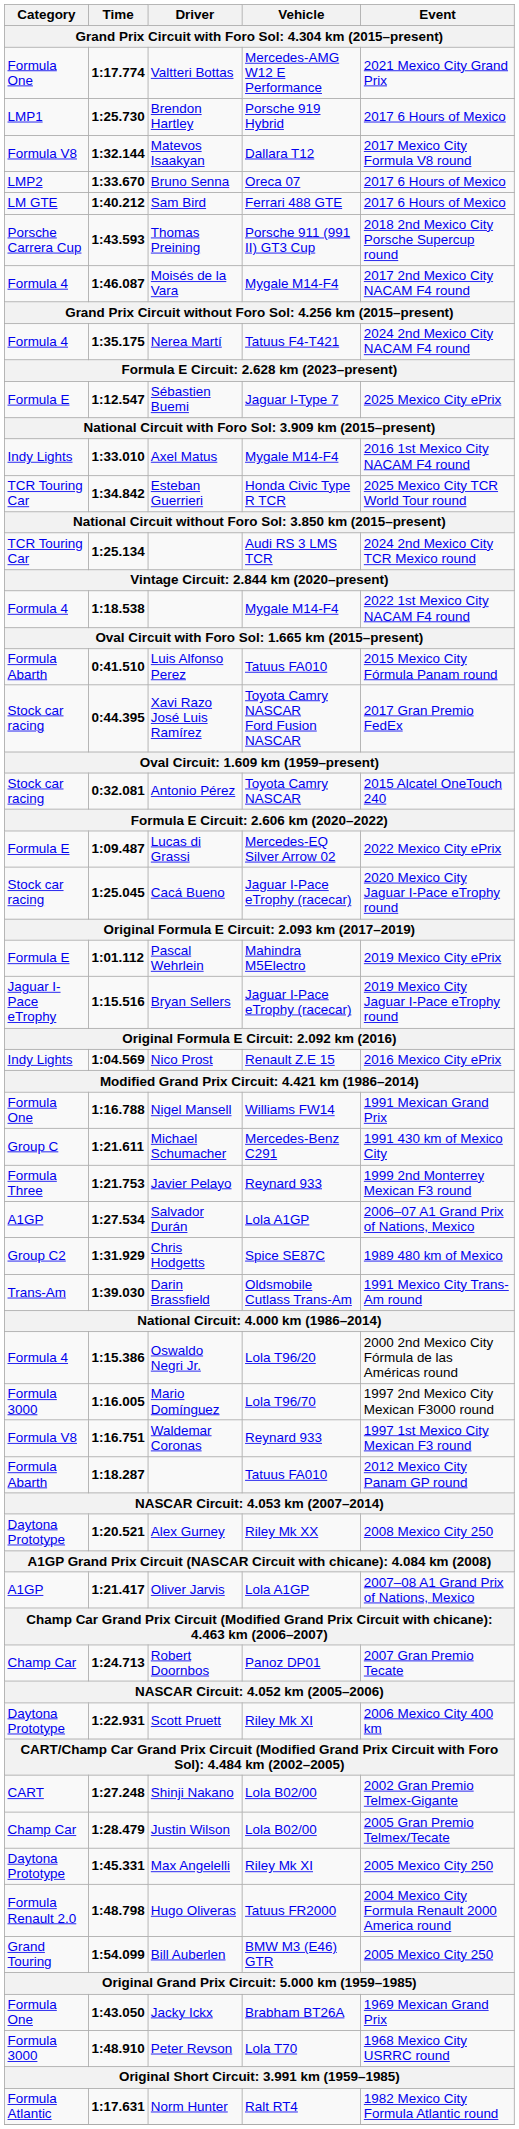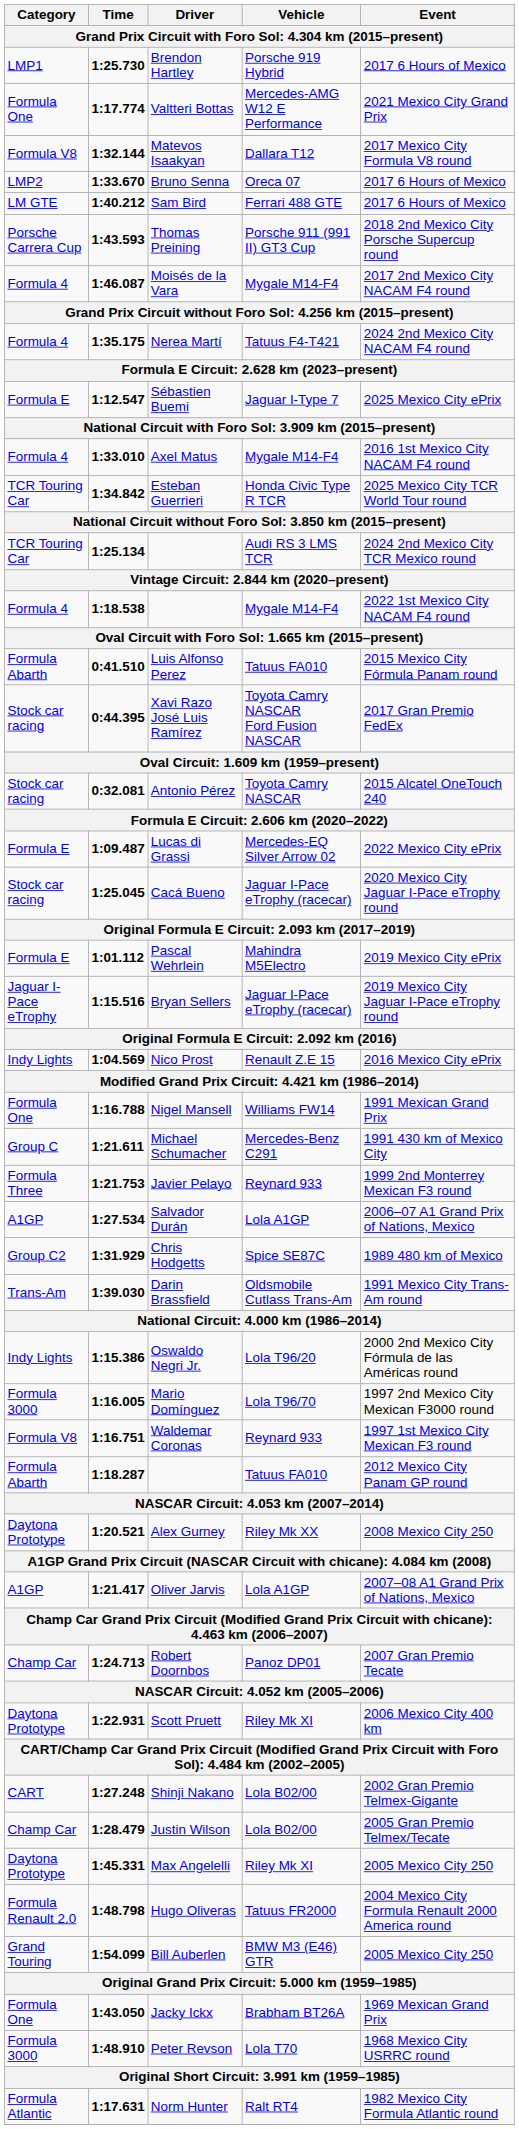rows swapped: Valtteri Bottas <-> Brendon Hartley
Axel Matus | Category: Indy Lights -> Formula 4
Oswaldo Negri Jr. | Category: Formula 4 -> Indy Lights
